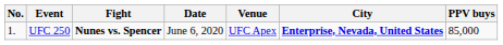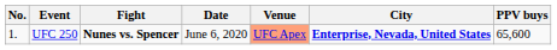UFC 250 | Venue: no background -> lightsalmon background
UFC 250 | PPV buys: 85,000 -> 65,600
